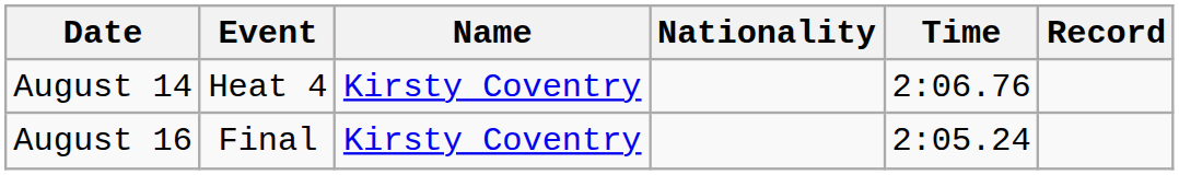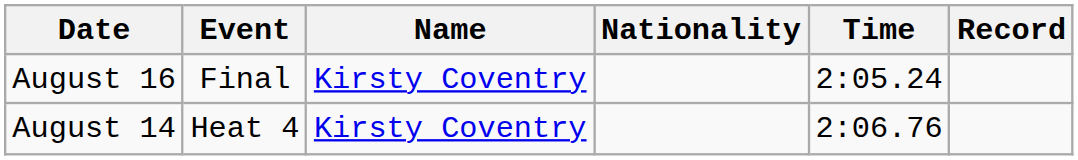rows swapped: August 14 <-> August 16
